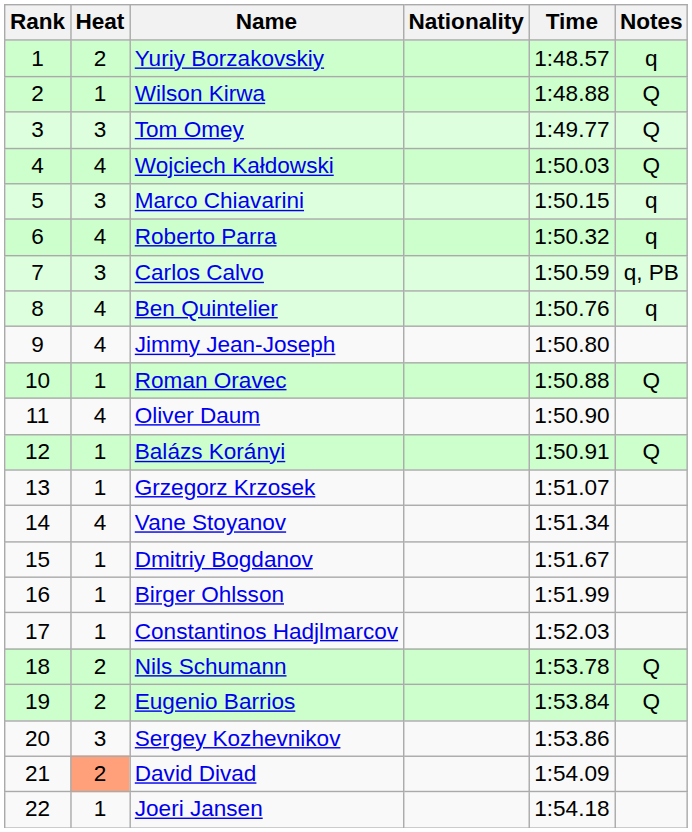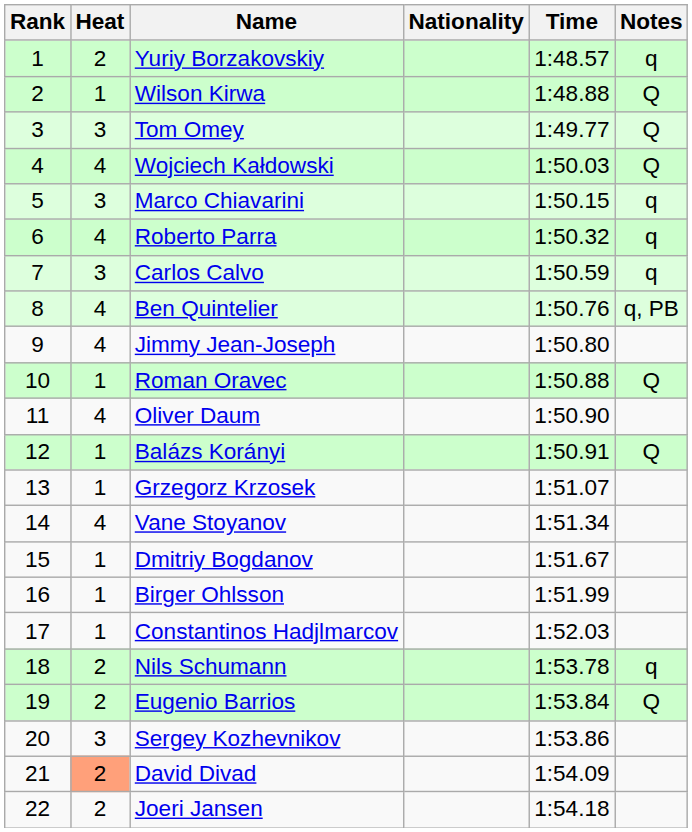Carlos Calvo | Notes: q, PB -> q
Ben Quintelier | Notes: q -> q, PB
Nils Schumann | Notes: Q -> q
Joeri Jansen | Heat: 1 -> 2
